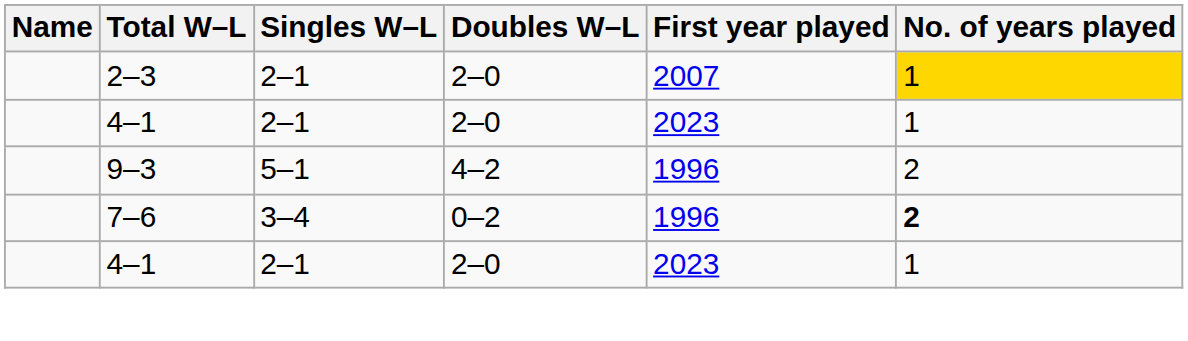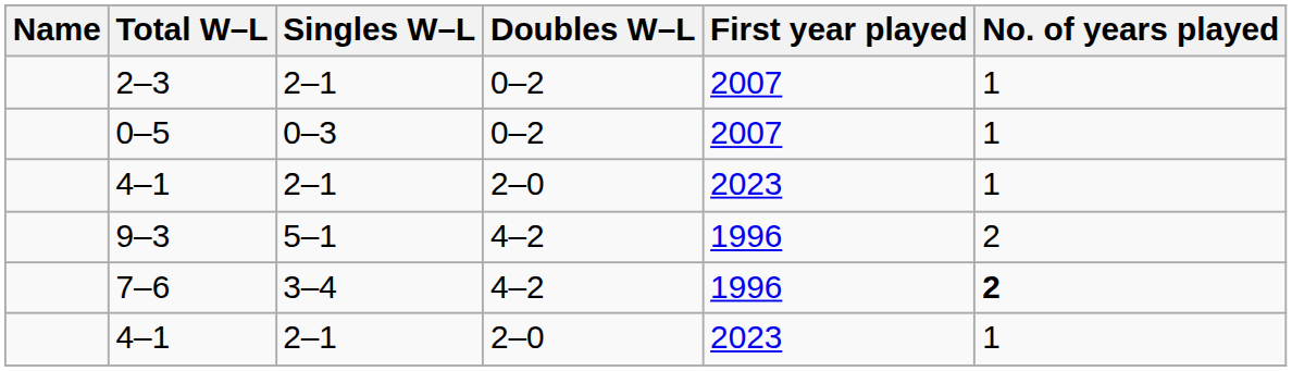2–3 | Doubles W–L: 2–0 -> 0–2
2–3 | No. of years played: gold background -> no background
+ row: 0–5 | 0–3 | 0–2 | 2007 | 1
7–6 | Doubles W–L: 0–2 -> 4–2
